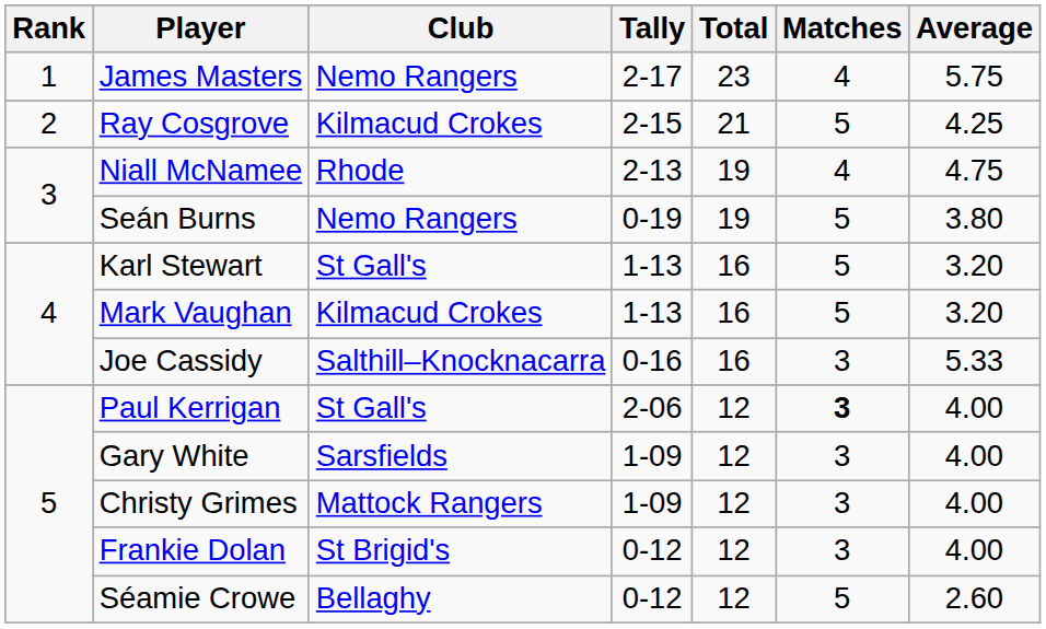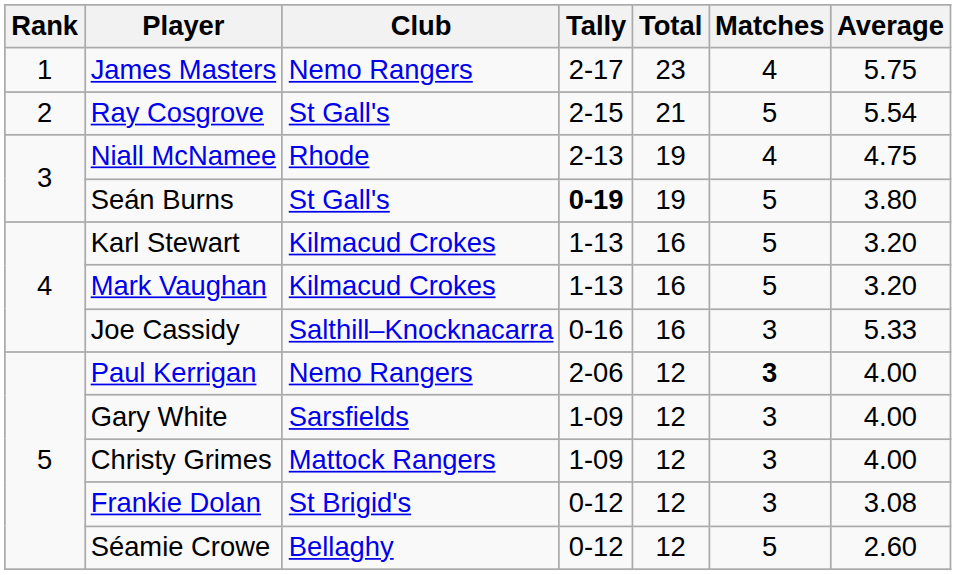Ray Cosgrove | Club: Kilmacud Crokes -> St Gall's
Ray Cosgrove | Average: 4.25 -> 5.54
Seán Burns | Club: Nemo Rangers -> St Gall's
Seán Burns | Tally: normal -> bold
Karl Stewart | Club: St Gall's -> Kilmacud Crokes
Paul Kerrigan | Club: St Gall's -> Nemo Rangers
Frankie Dolan | Average: 4.00 -> 3.08
